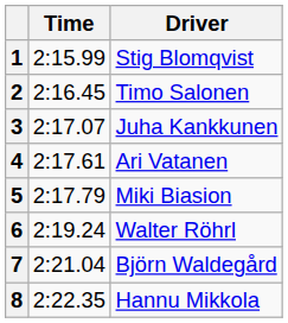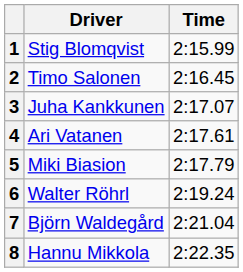columns swapped: Driver <-> Time
